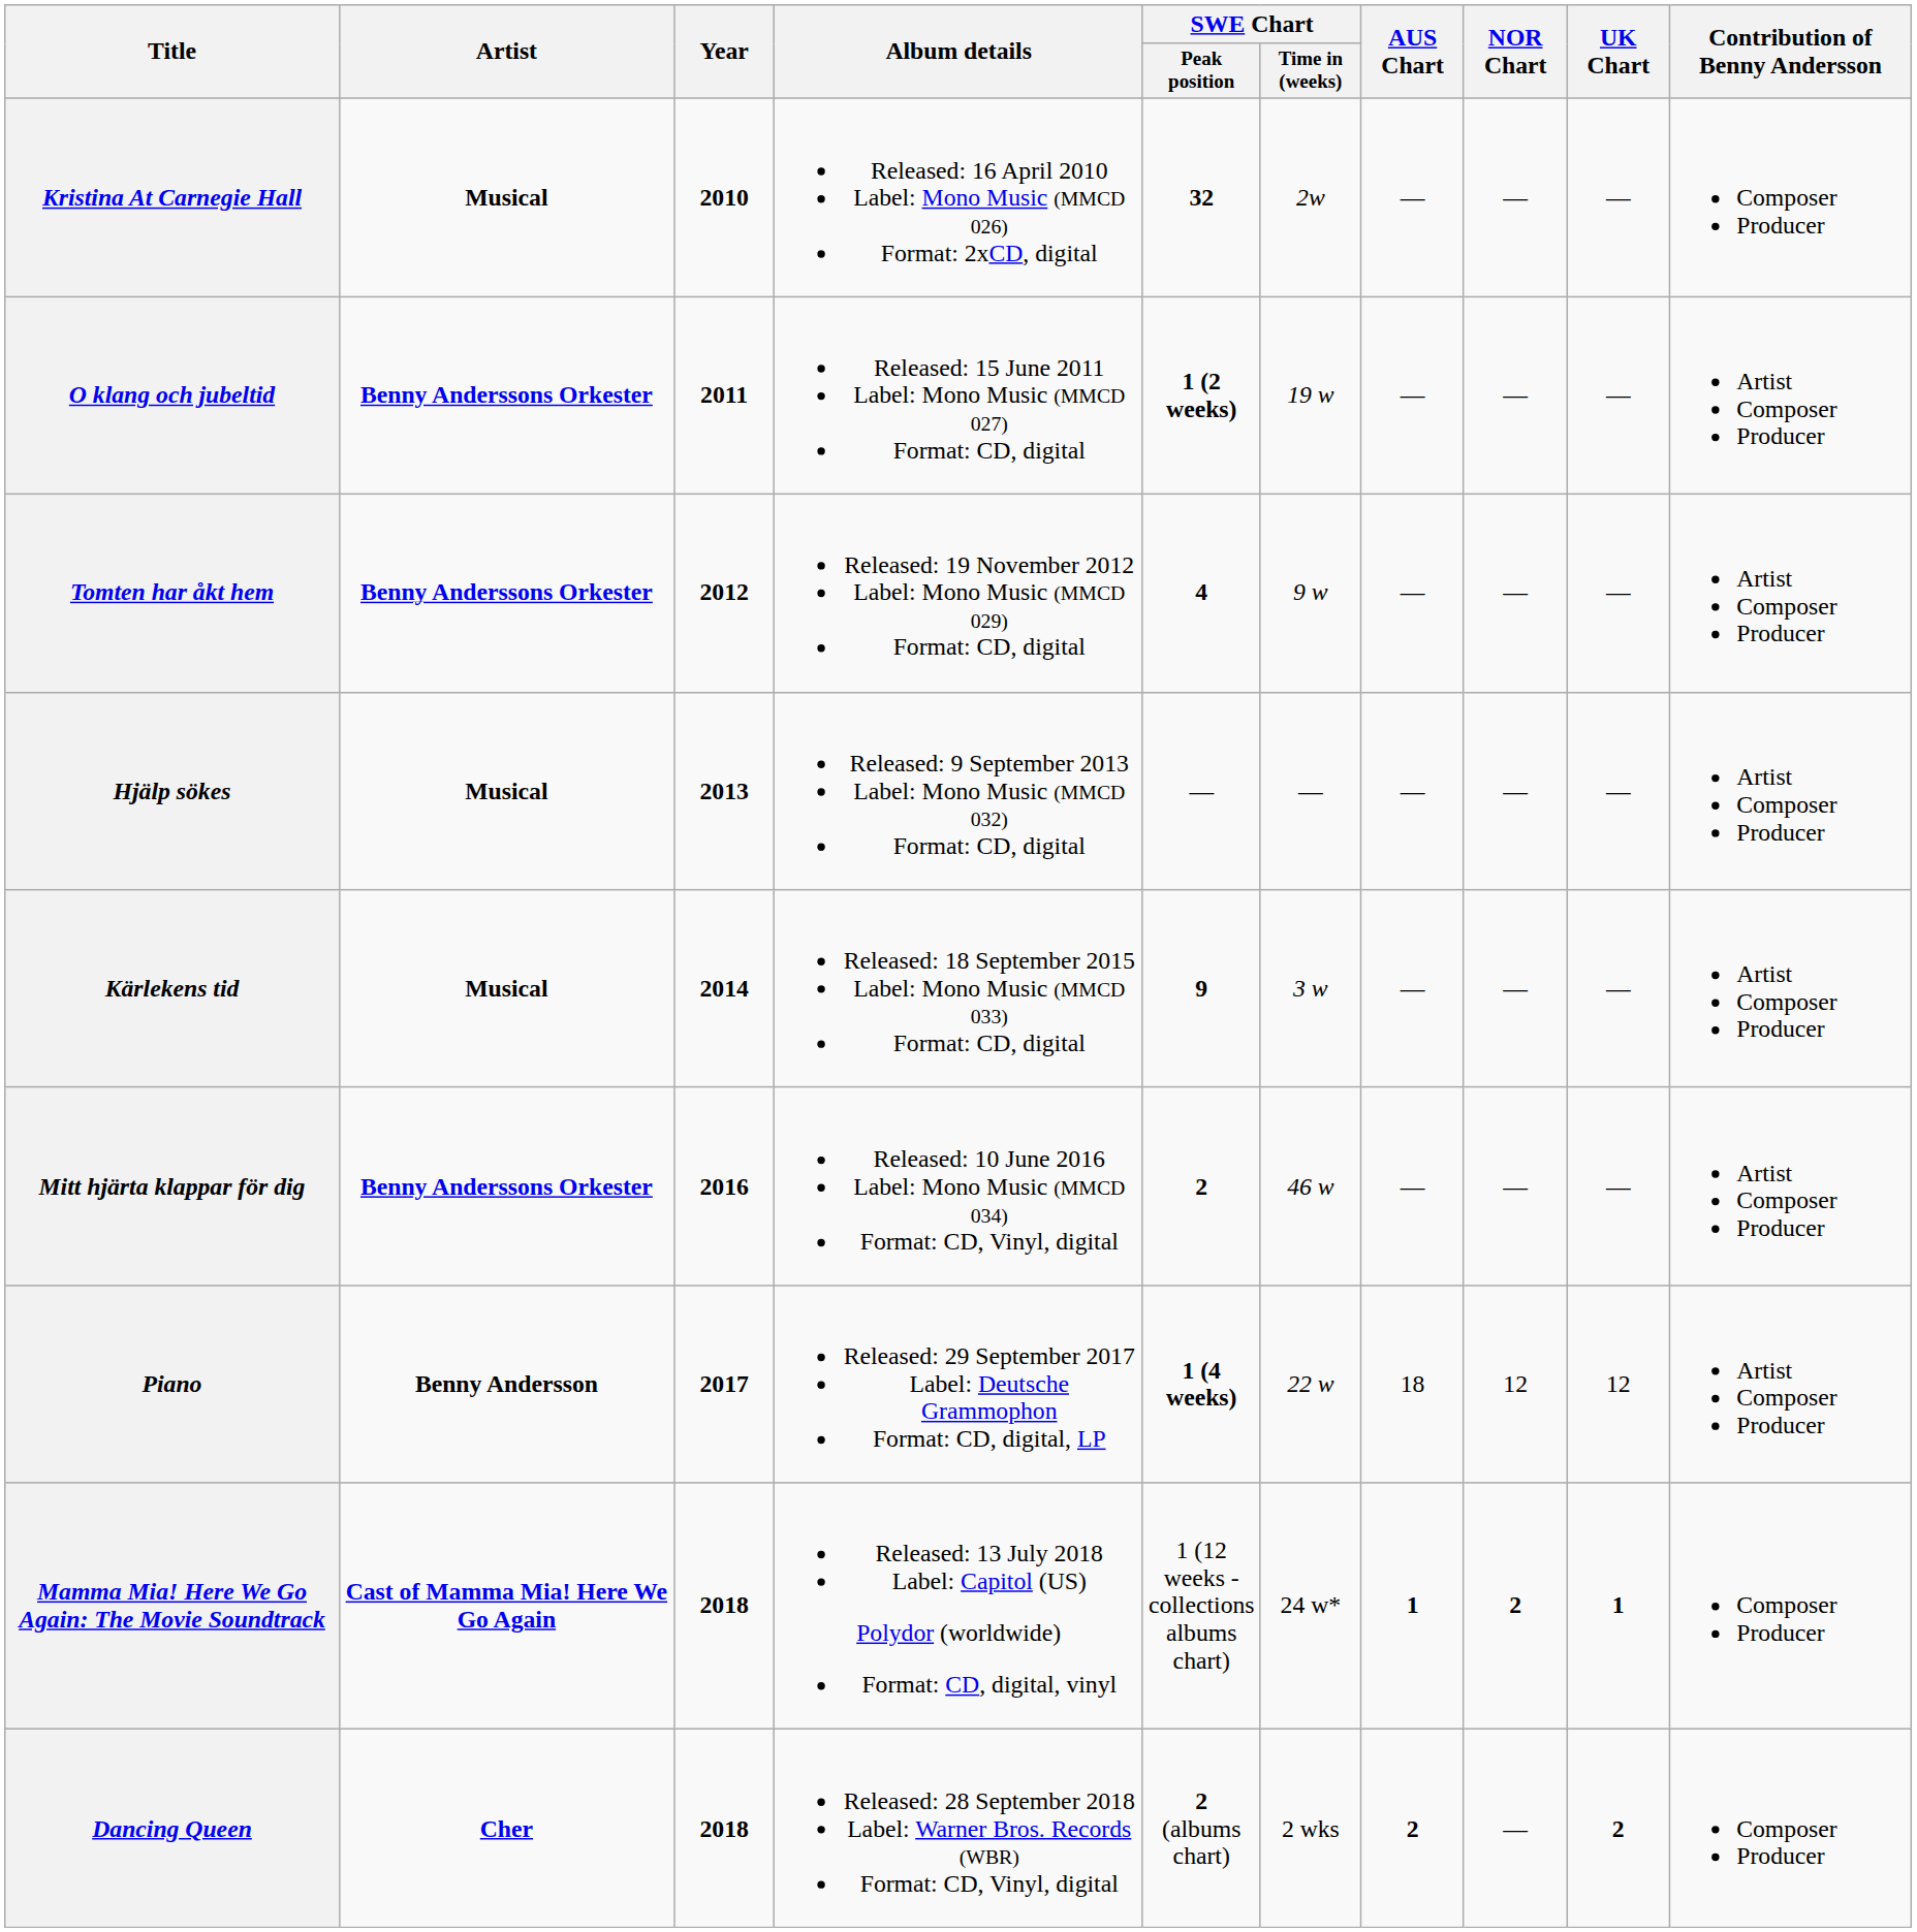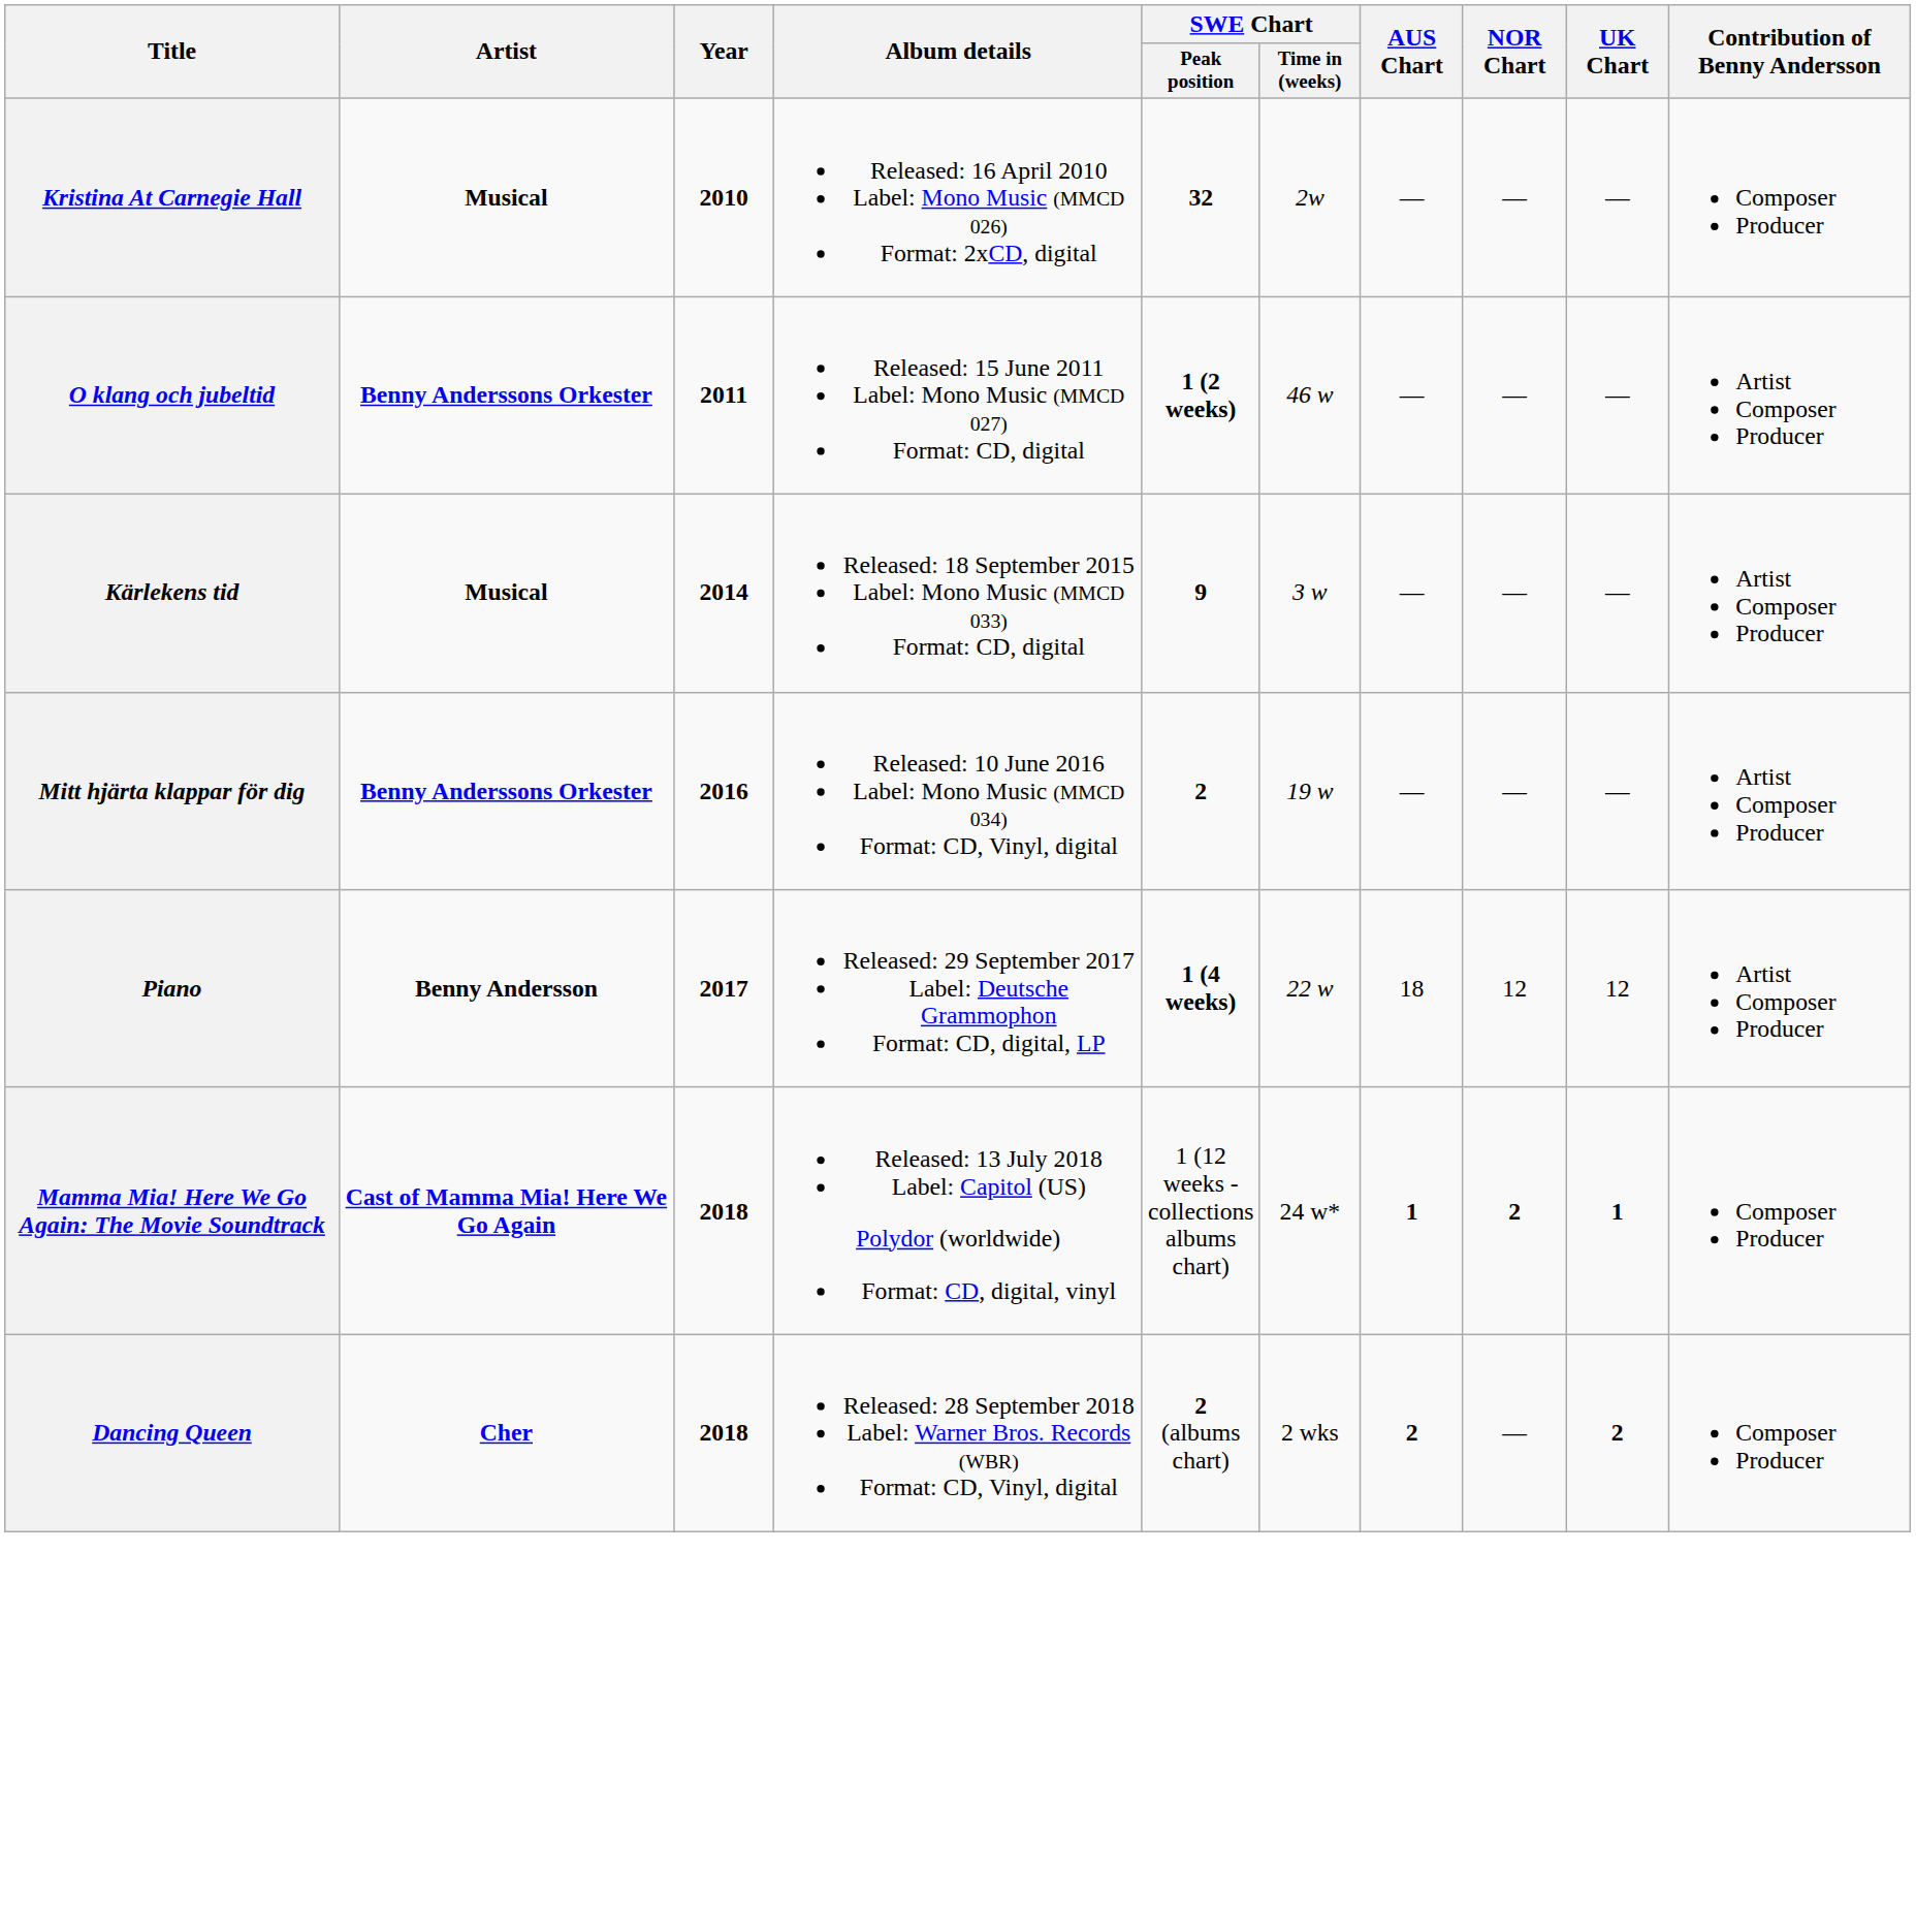O klang och jubeltid | SWE Chart / Time in (weeks): 19 w -> 46 w
- row: Tomten har åkt hem | Benny Anderssons Orkester | 2012 | Released: 19 November 2012 Label: Mono Music (MMCD 029) Format: CD, digital | 4 | 9 w | — | — | — | Artist Composer Producer
- row: Hjälp sökes | Musical | 2013 | Released: 9 September 2013 Label: Mono Music (MMCD 032) Format: CD, digital | — | — | — | — | — | Artist Composer Producer
Mitt hjärta klappar för dig | SWE Chart / Time in (weeks): 46 w -> 19 w
